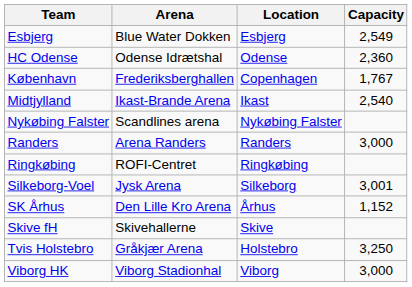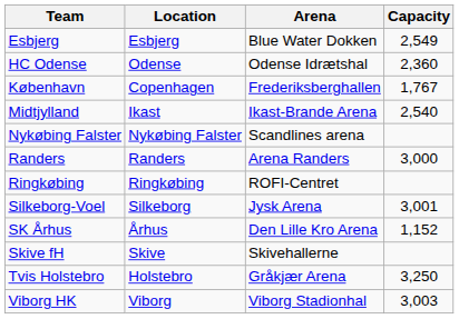columns swapped: Location <-> Arena
Viborg HK | Capacity: 3,000 -> 3,003
